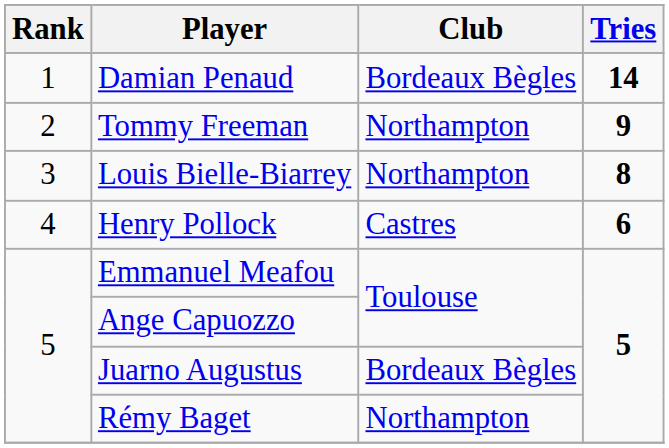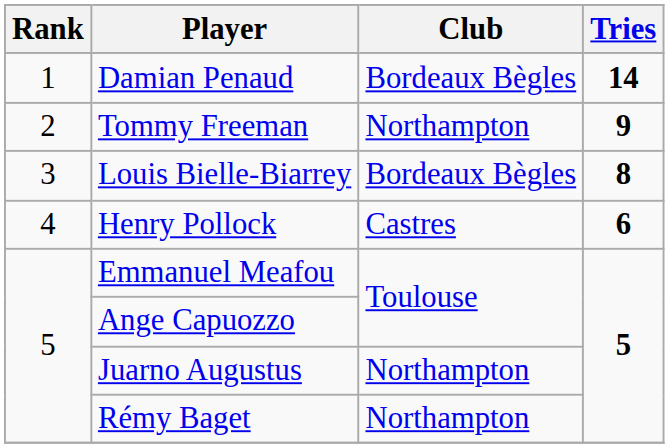Louis Bielle-Biarrey | Club: Northampton -> Bordeaux Bègles
Juarno Augustus | Club: Bordeaux Bègles -> Northampton
